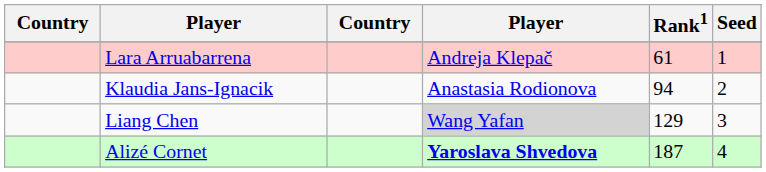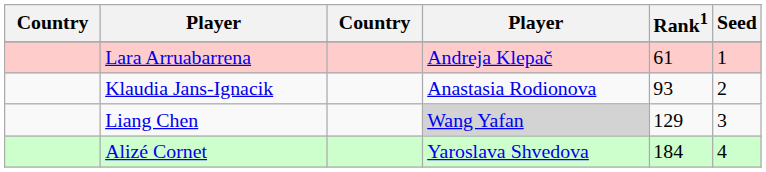Klaudia Jans-Ignacik | Rank1: 94 -> 93
Alizé Cornet | column 4: bold -> normal
Alizé Cornet | Rank1: 187 -> 184
